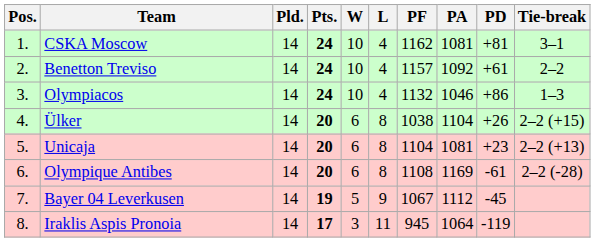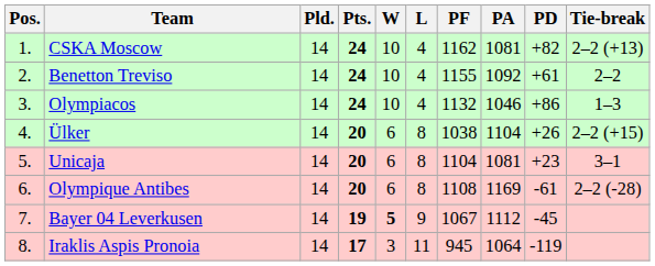CSKA Moscow | PD: +81 -> +82
CSKA Moscow | Tie-break: 3–1 -> 2–2 (+13)
Benetton Treviso | PF: 1157 -> 1155
Unicaja | Tie-break: 2–2 (+13) -> 3–1
Bayer 04 Leverkusen | W: normal -> bold
